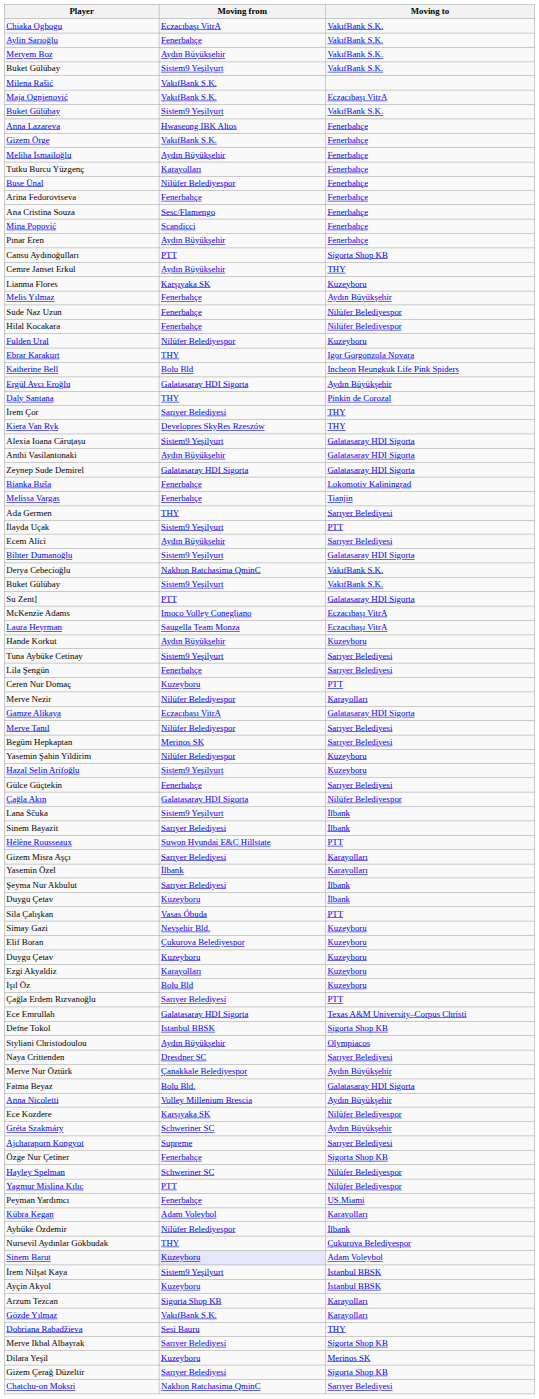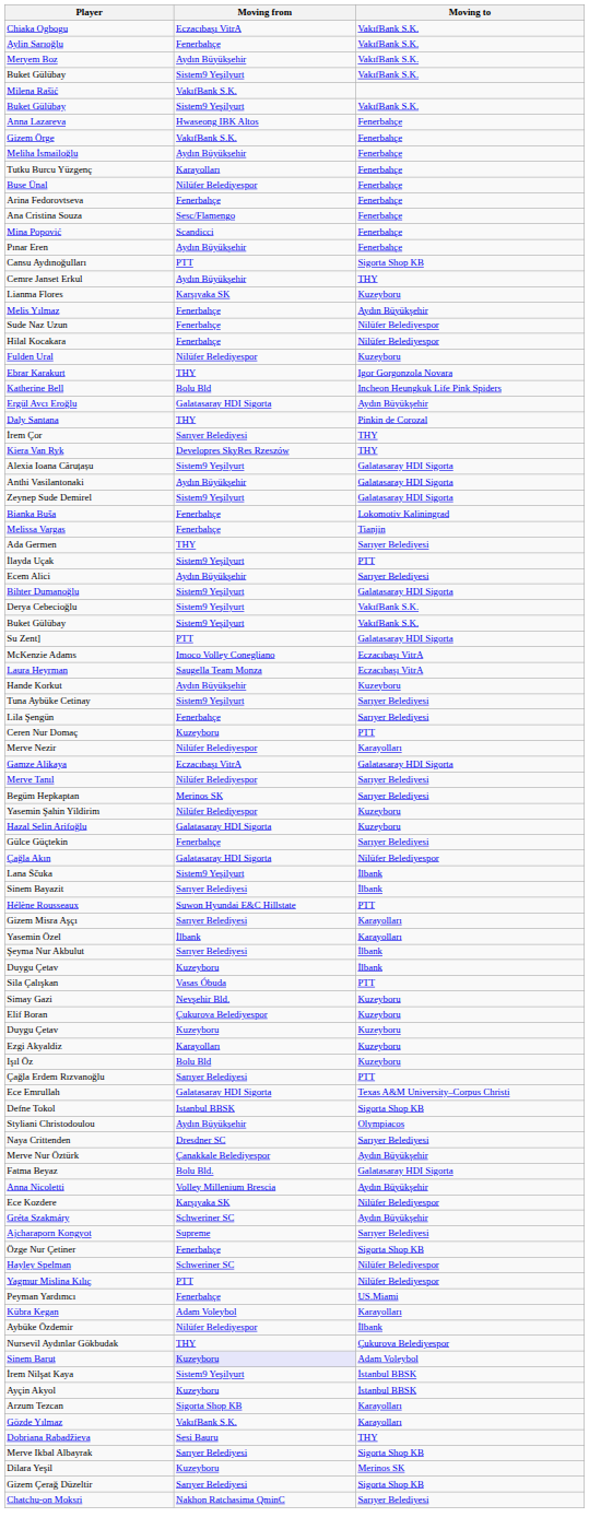- row: Maja Ognjenović | VakıfBank S.K. | Eczacıbaşı VitrA
Zeynep Sude Demirel | Moving from: Galatasaray HDI Sigorta -> Sistem9 Yeşilyurt
Derya Cebecioğlu | Moving from: Nakhon Ratchasima QminC -> Sistem9 Yeşilyurt
Hazal Selin Arifoğlu | Moving from: Sistem9 Yeşilyurt -> Galatasaray HDI Sigorta
